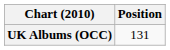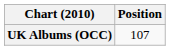UK Albums (OCC) | Position: 131 -> 107
